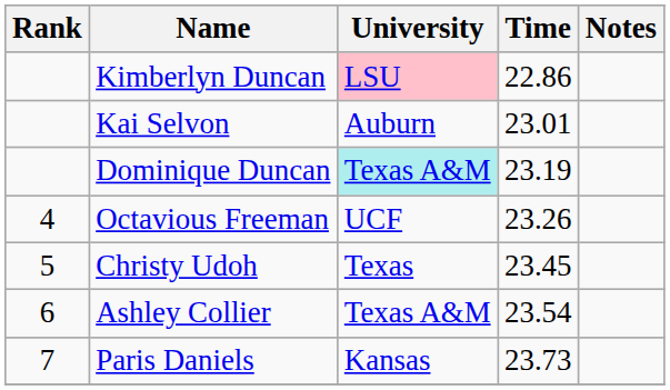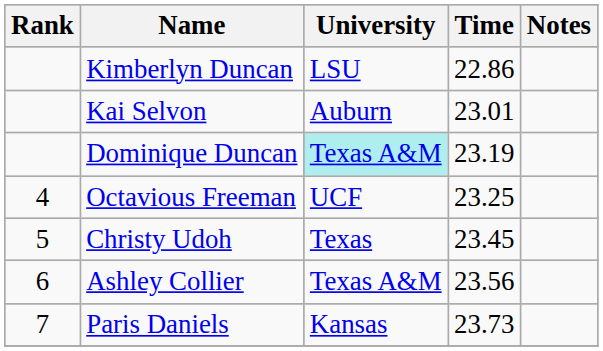Kimberlyn Duncan | University: pink background -> no background
Octavious Freeman | Time: 23.26 -> 23.25
Ashley Collier | Time: 23.54 -> 23.56
